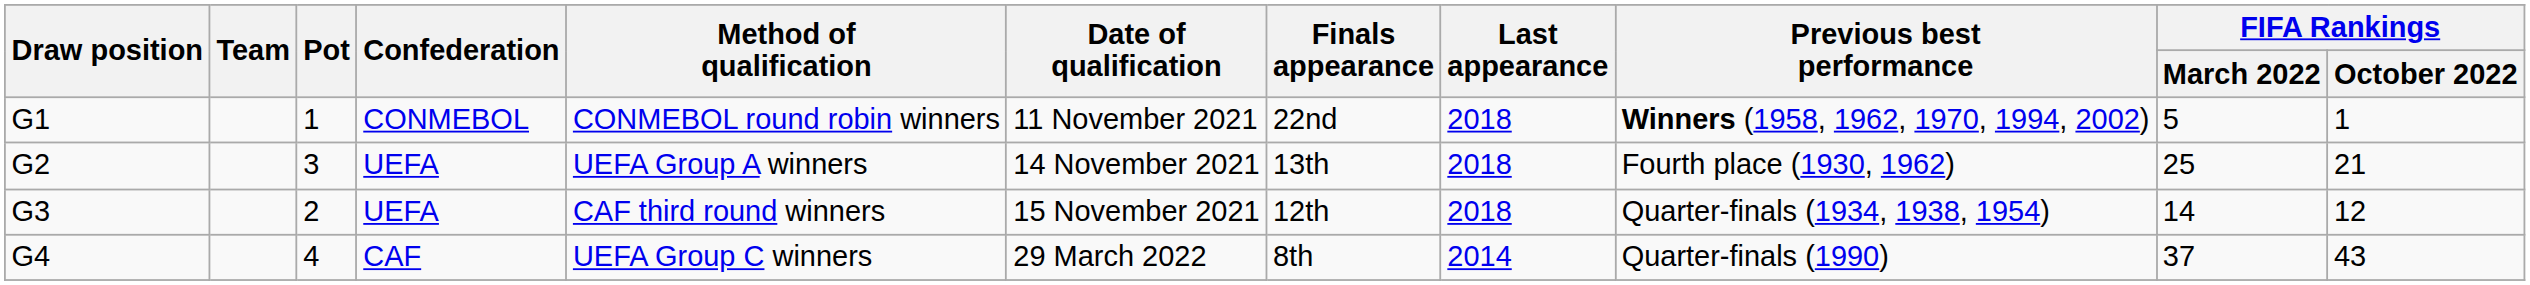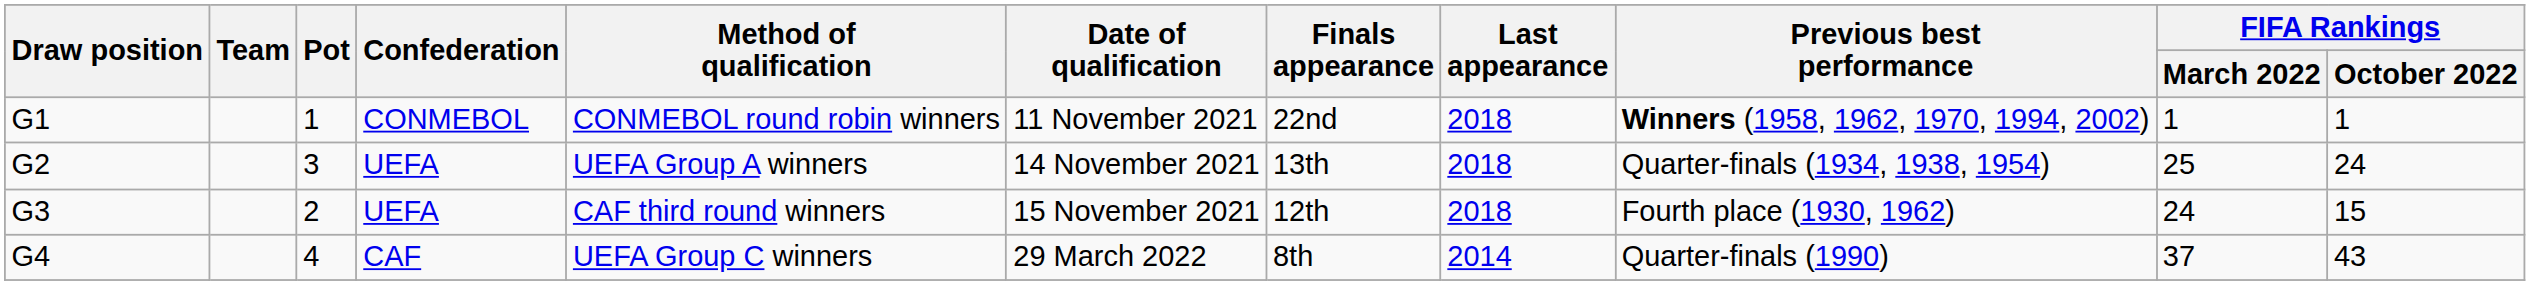G1 | FIFA Rankings / March 2022: 5 -> 1
G2 | Previous best performance: Fourth place (1930, 1962) -> Quarter-finals (1934, 1938, 1954)
G2 | FIFA Rankings / October 2022: 21 -> 24
G3 | Previous best performance: Quarter-finals (1934, 1938, 1954) -> Fourth place (1930, 1962)
G3 | FIFA Rankings / March 2022: 14 -> 24
G3 | FIFA Rankings / October 2022: 12 -> 15
